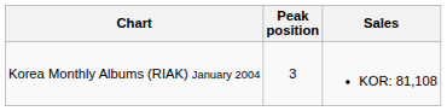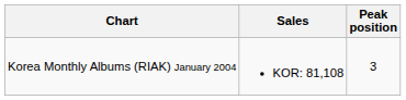columns swapped: Peak position <-> Sales
